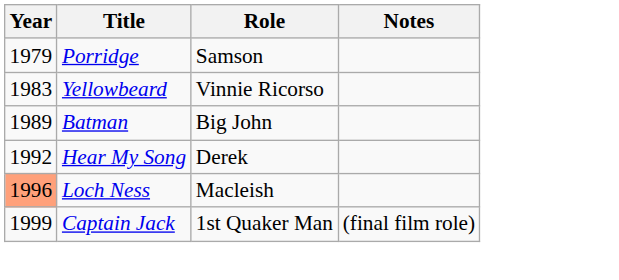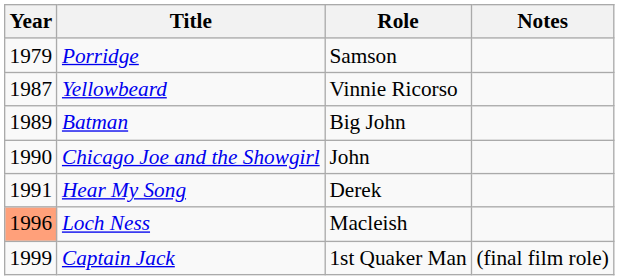Yellowbeard | Year: 1983 -> 1987
+ row: 1990 | Chicago Joe and the Showgirl | John
Hear My Song | Year: 1992 -> 1991
